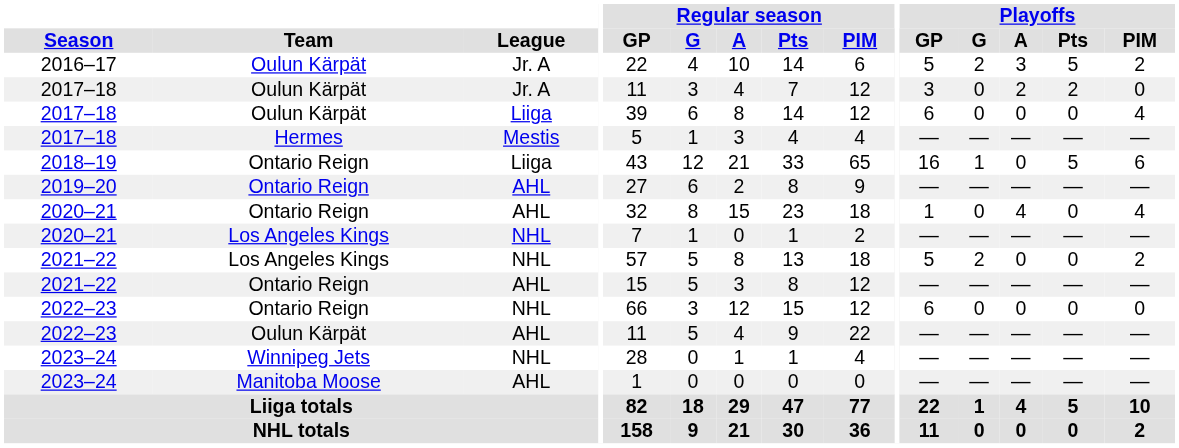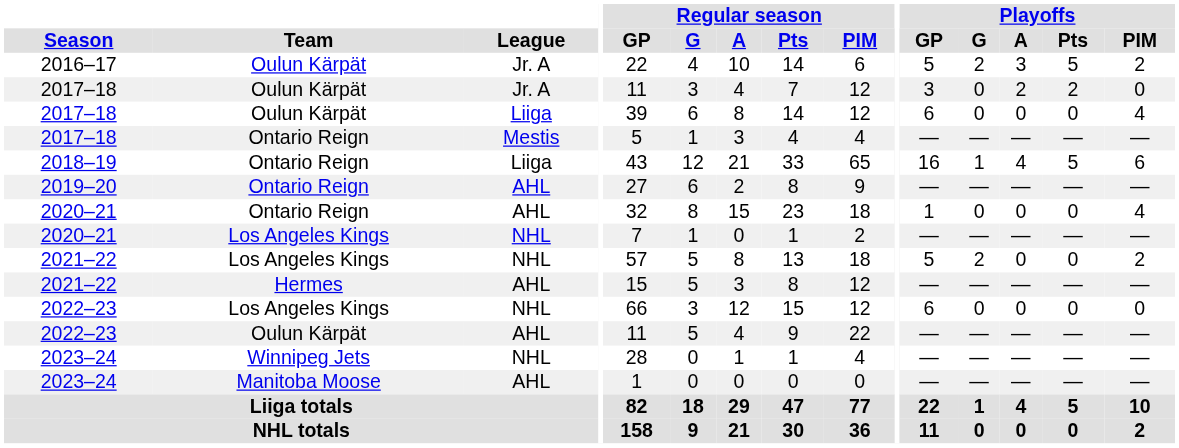2017–18 / Mestis | Team: Hermes -> Ontario Reign
2018–19 | Playoffs / A: 0 -> 4
2020–21 / AHL | Playoffs / A: 4 -> 0
2021–22 / AHL | Team: Ontario Reign -> Hermes
2022–23 / NHL | Team: Ontario Reign -> Los Angeles Kings
